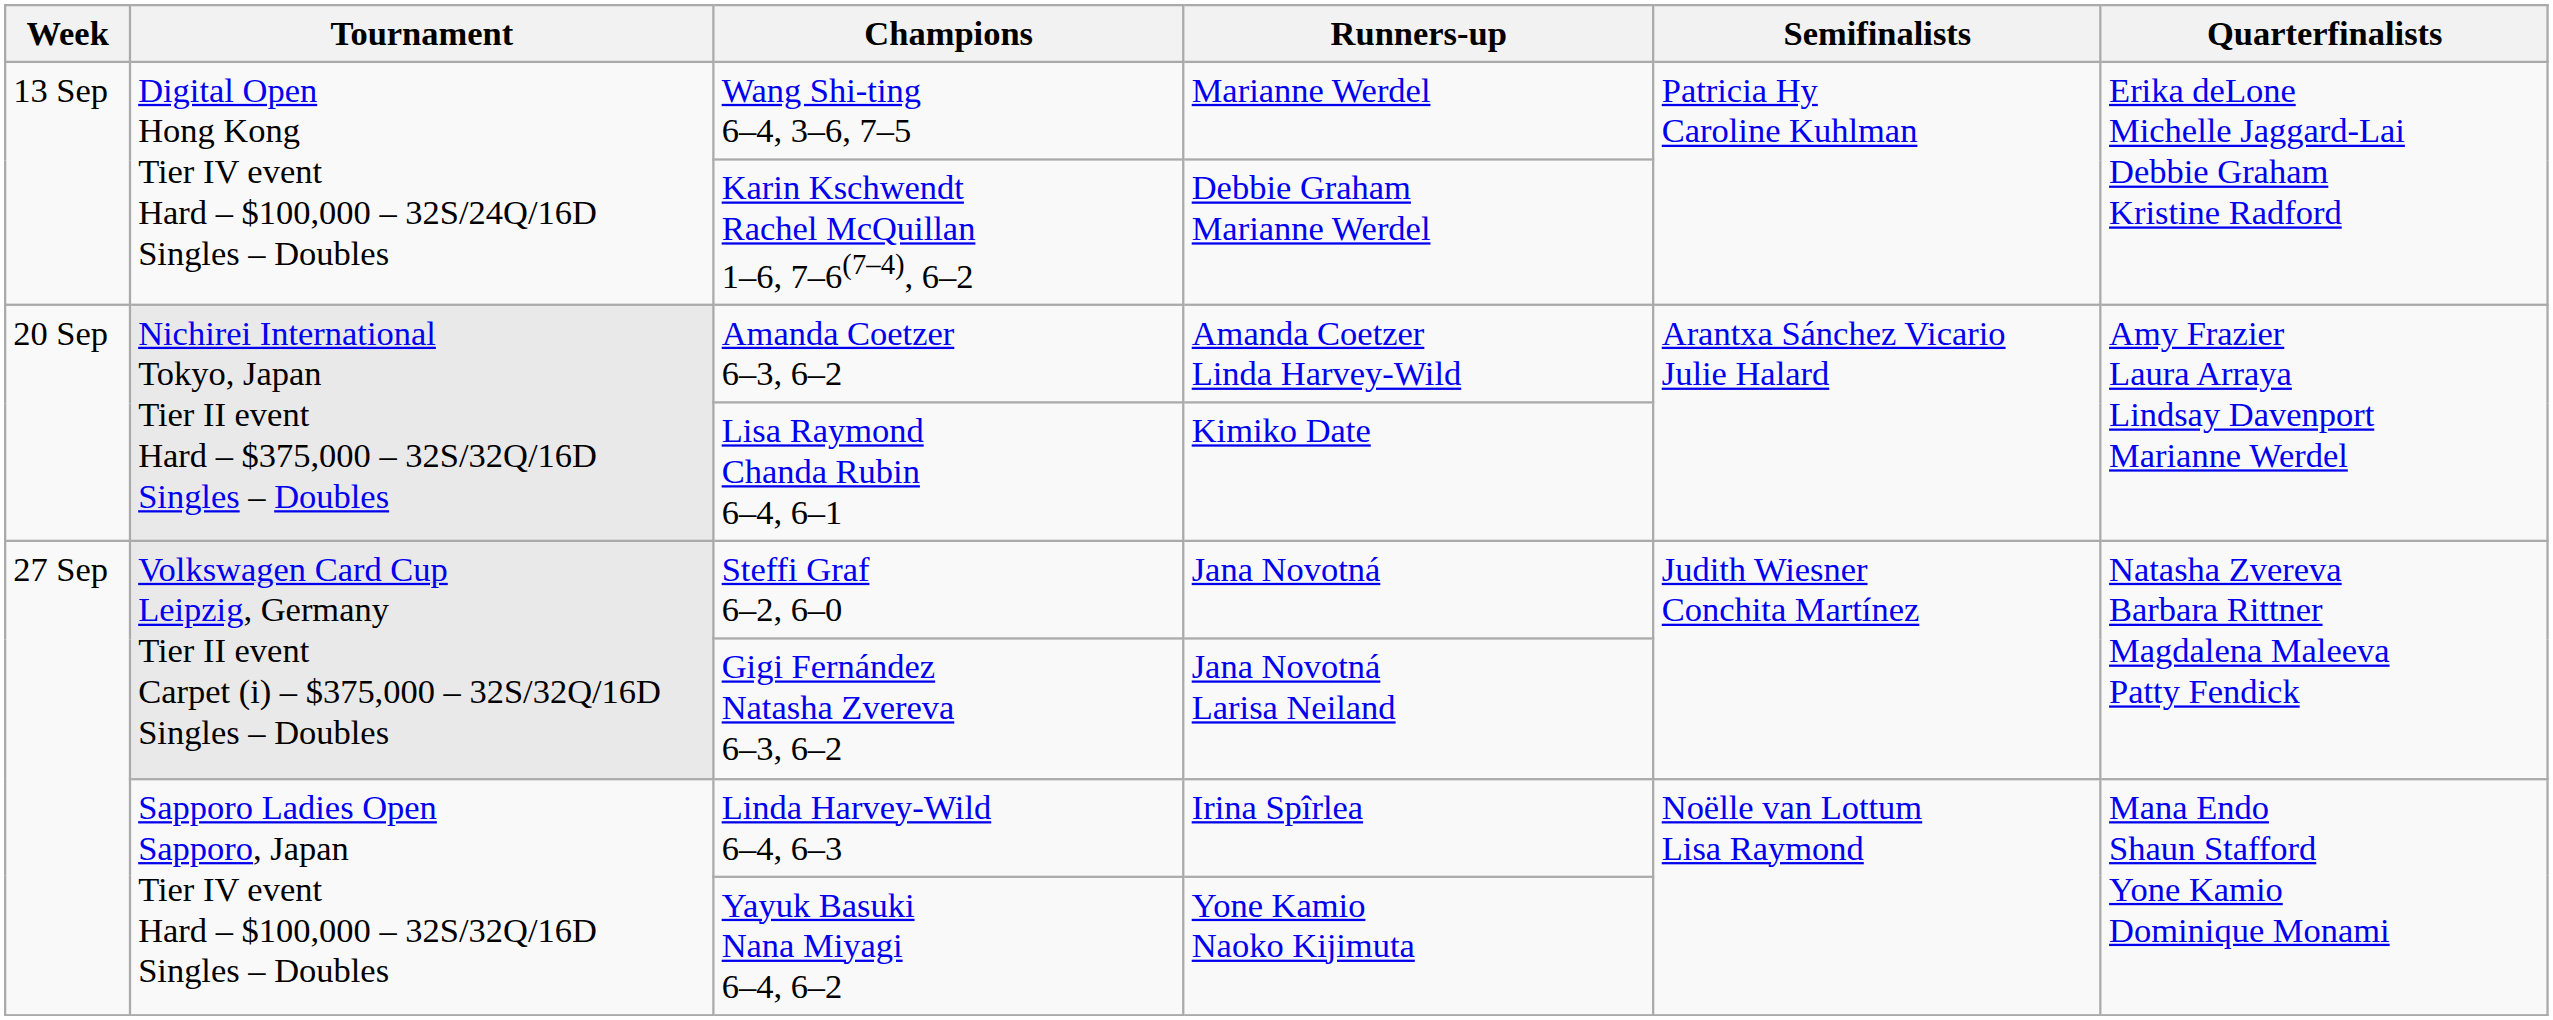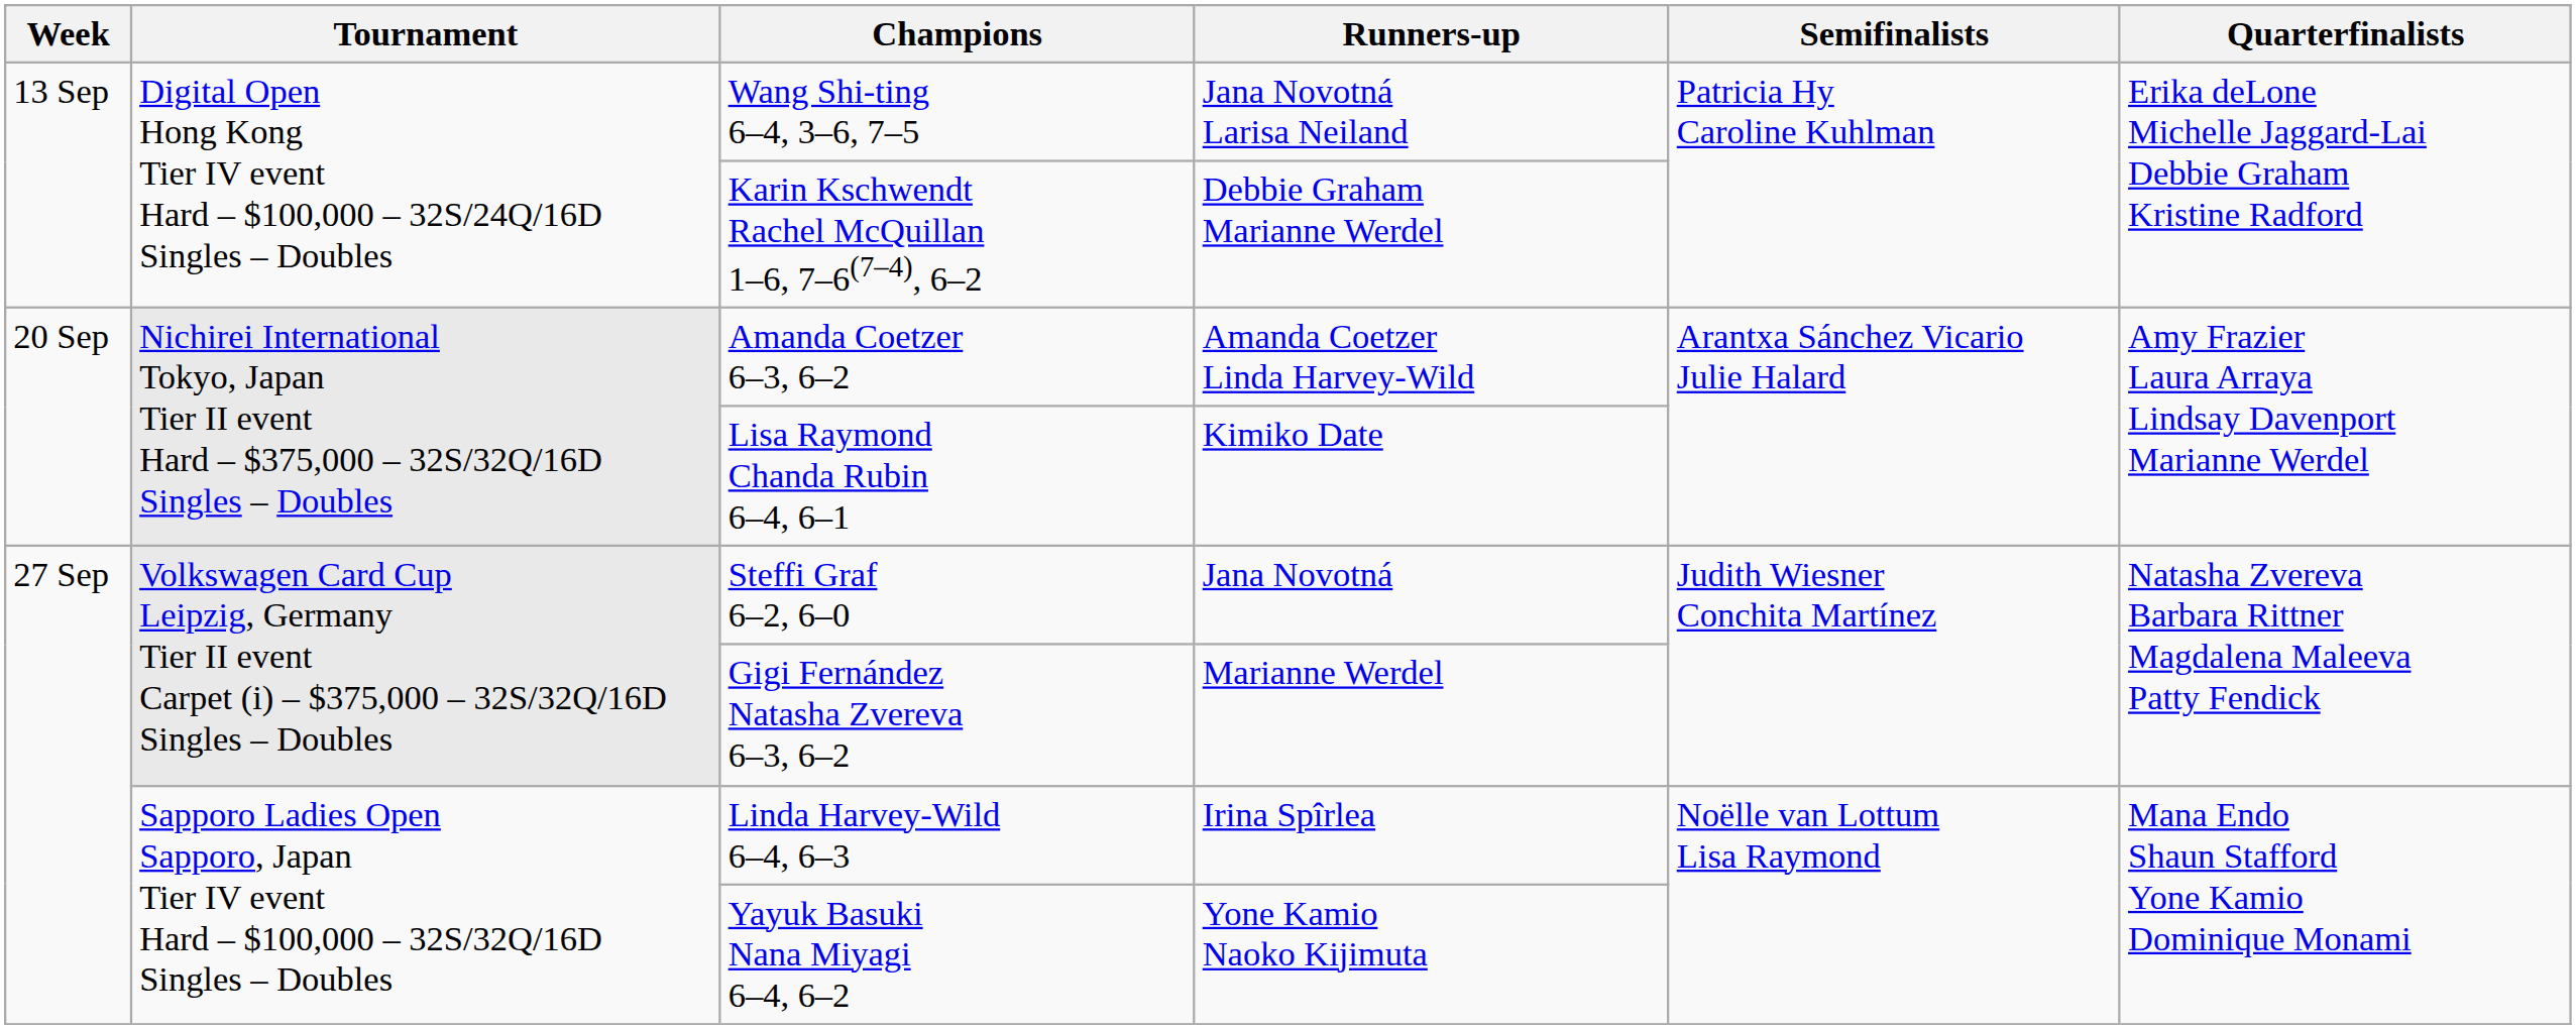Wang Shi-ting 6–4, 3–6, 7–5 | Runners-up: Marianne Werdel -> Jana Novotná Larisa Neiland
Gigi Fernández Natasha Zvereva 6–3, 6–2 | Runners-up: Jana Novotná Larisa Neiland -> Marianne Werdel
